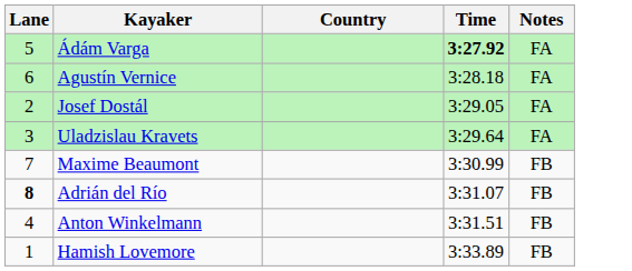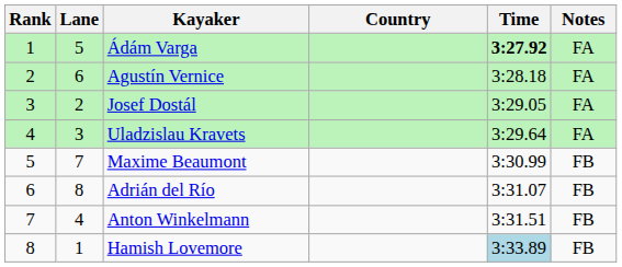+ column: Rank | 1 | 2 | 3 | 4 | 5 | 6 | 7 | 8
Adrián del Río | Lane: bold -> normal
Hamish Lovemore | Time: no background -> lightblue background
